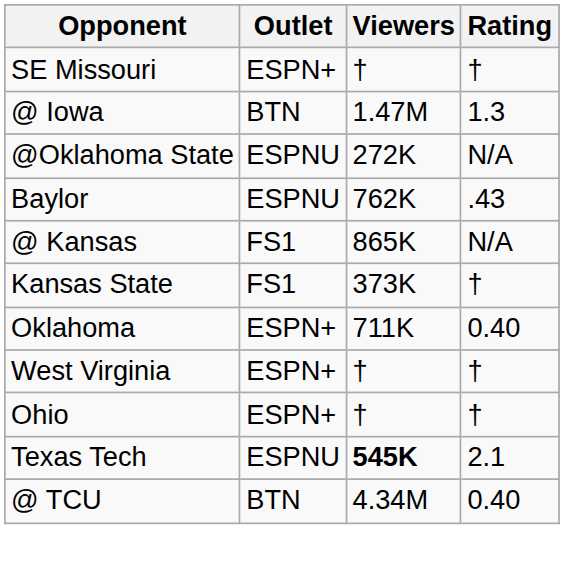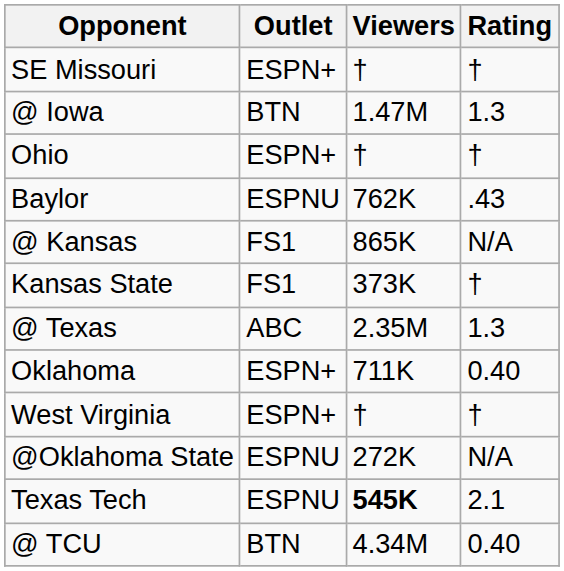rows swapped: Ohio <-> @Oklahoma State
+ row: @ Texas | ABC | 2.35M | 1.3
